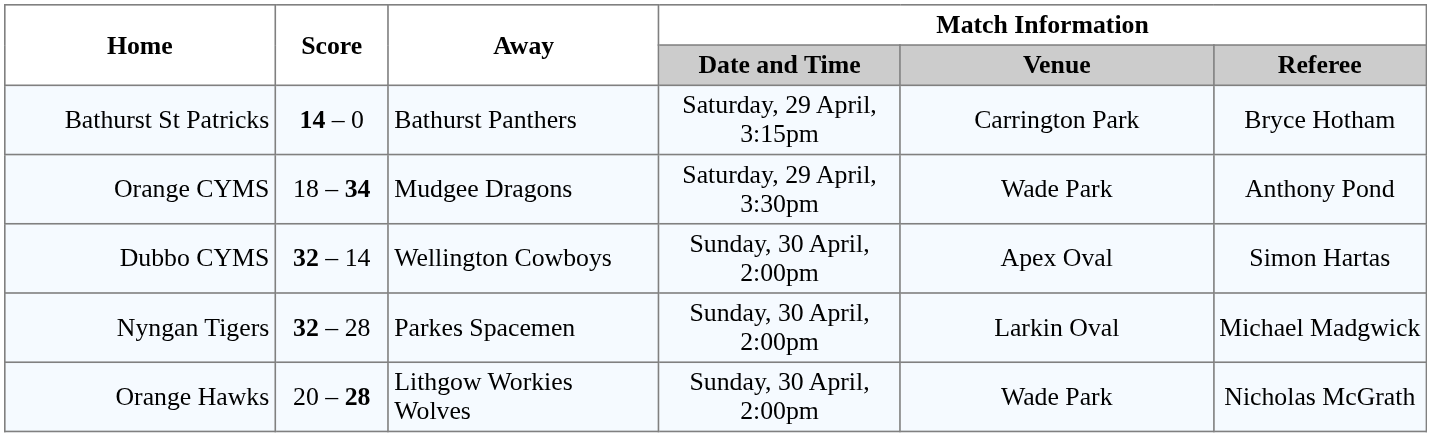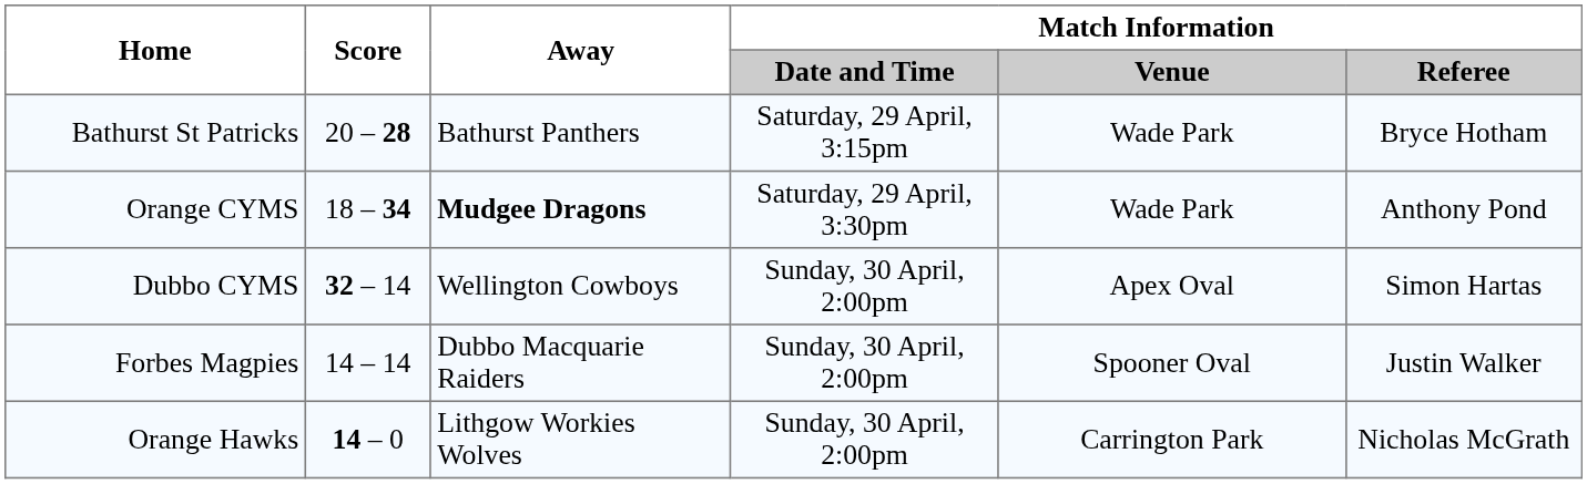Bathurst St Patricks | Score: 14 – 0 -> 20 – 28
Bathurst St Patricks | Match Information / Venue: Carrington Park -> Wade Park
Orange CYMS | Away: normal -> bold
- row: Nyngan Tigers | 32 – 28 | Parkes Spacemen | Sunday, 30 April, 2:00pm | Larkin Oval | Michael Madgwick
+ row: Forbes Magpies | 14 – 14 | Dubbo Macquarie Raiders | Sunday, 30 April, 2:00pm | Spooner Oval | Justin Walker
Orange Hawks | Score: 20 – 28 -> 14 – 0
Orange Hawks | Match Information / Venue: Wade Park -> Carrington Park
